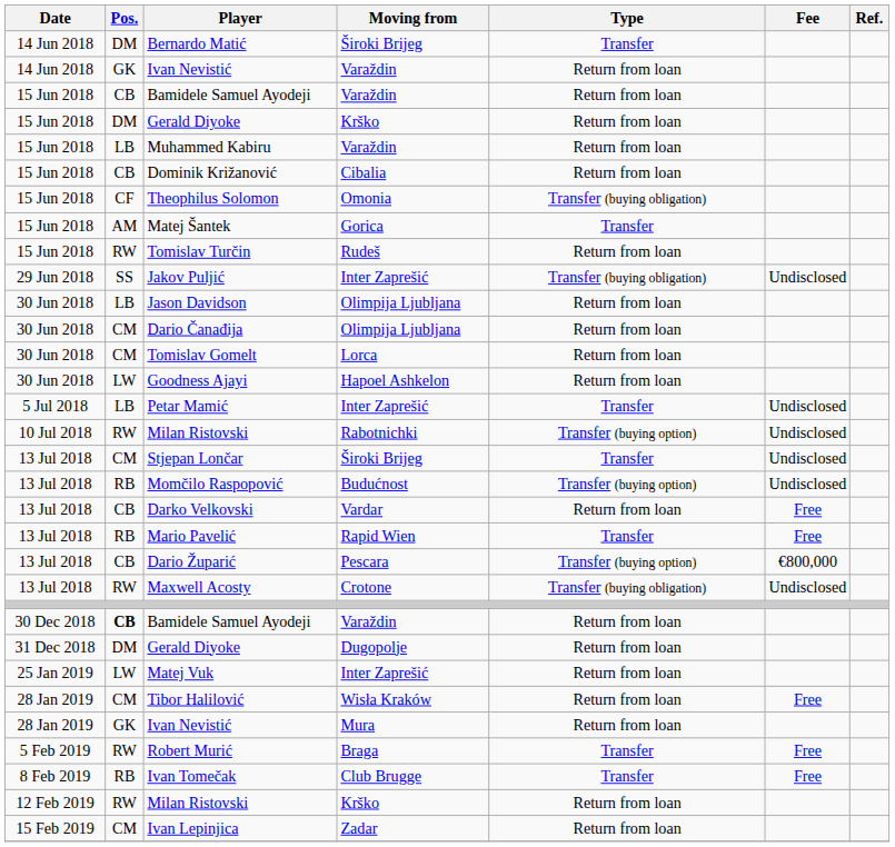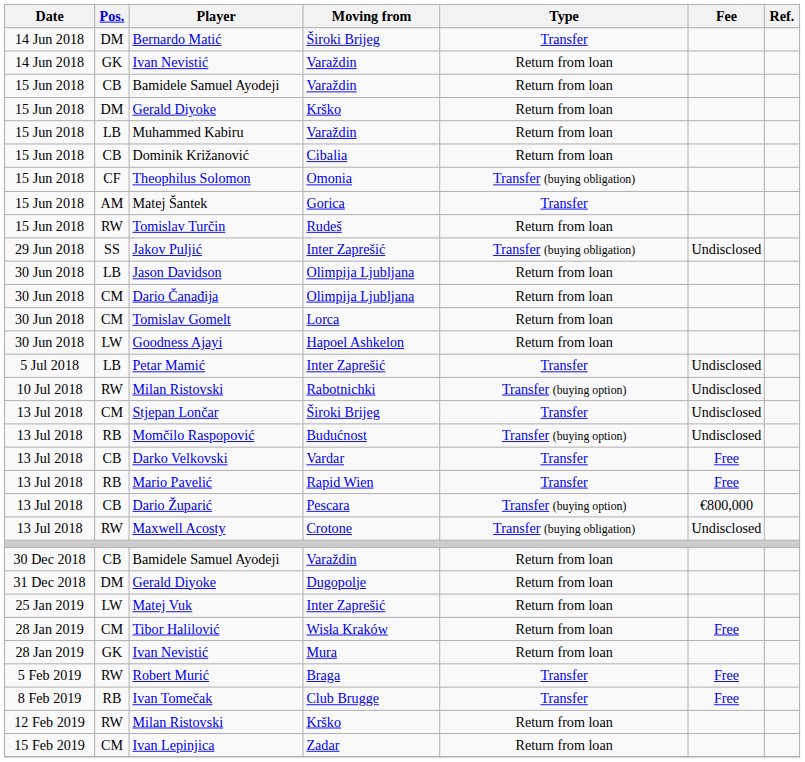Darko Velkovski | Type: Return from loan -> Transfer
30 Dec 2018 / Bamidele Samuel Ayodeji | Pos.: bold -> normal
